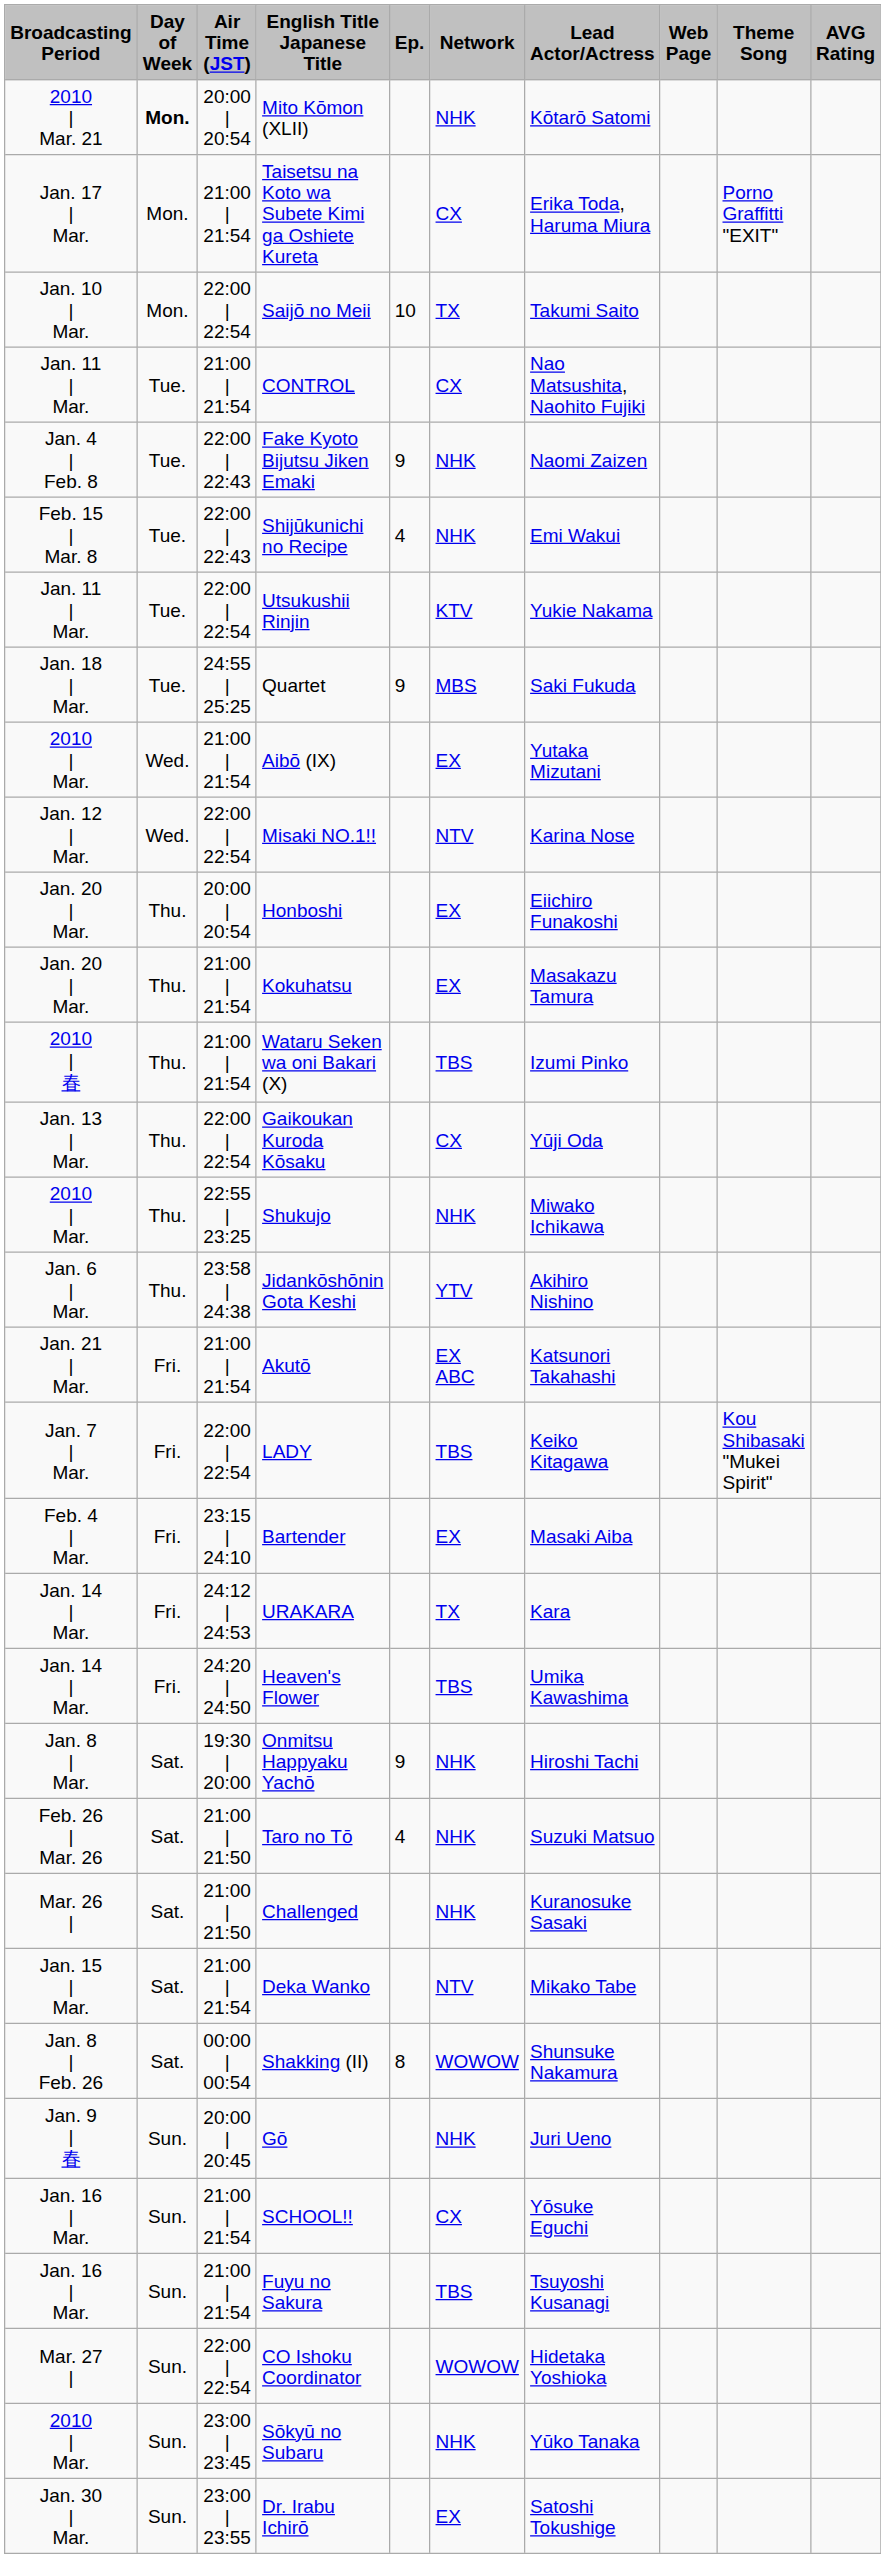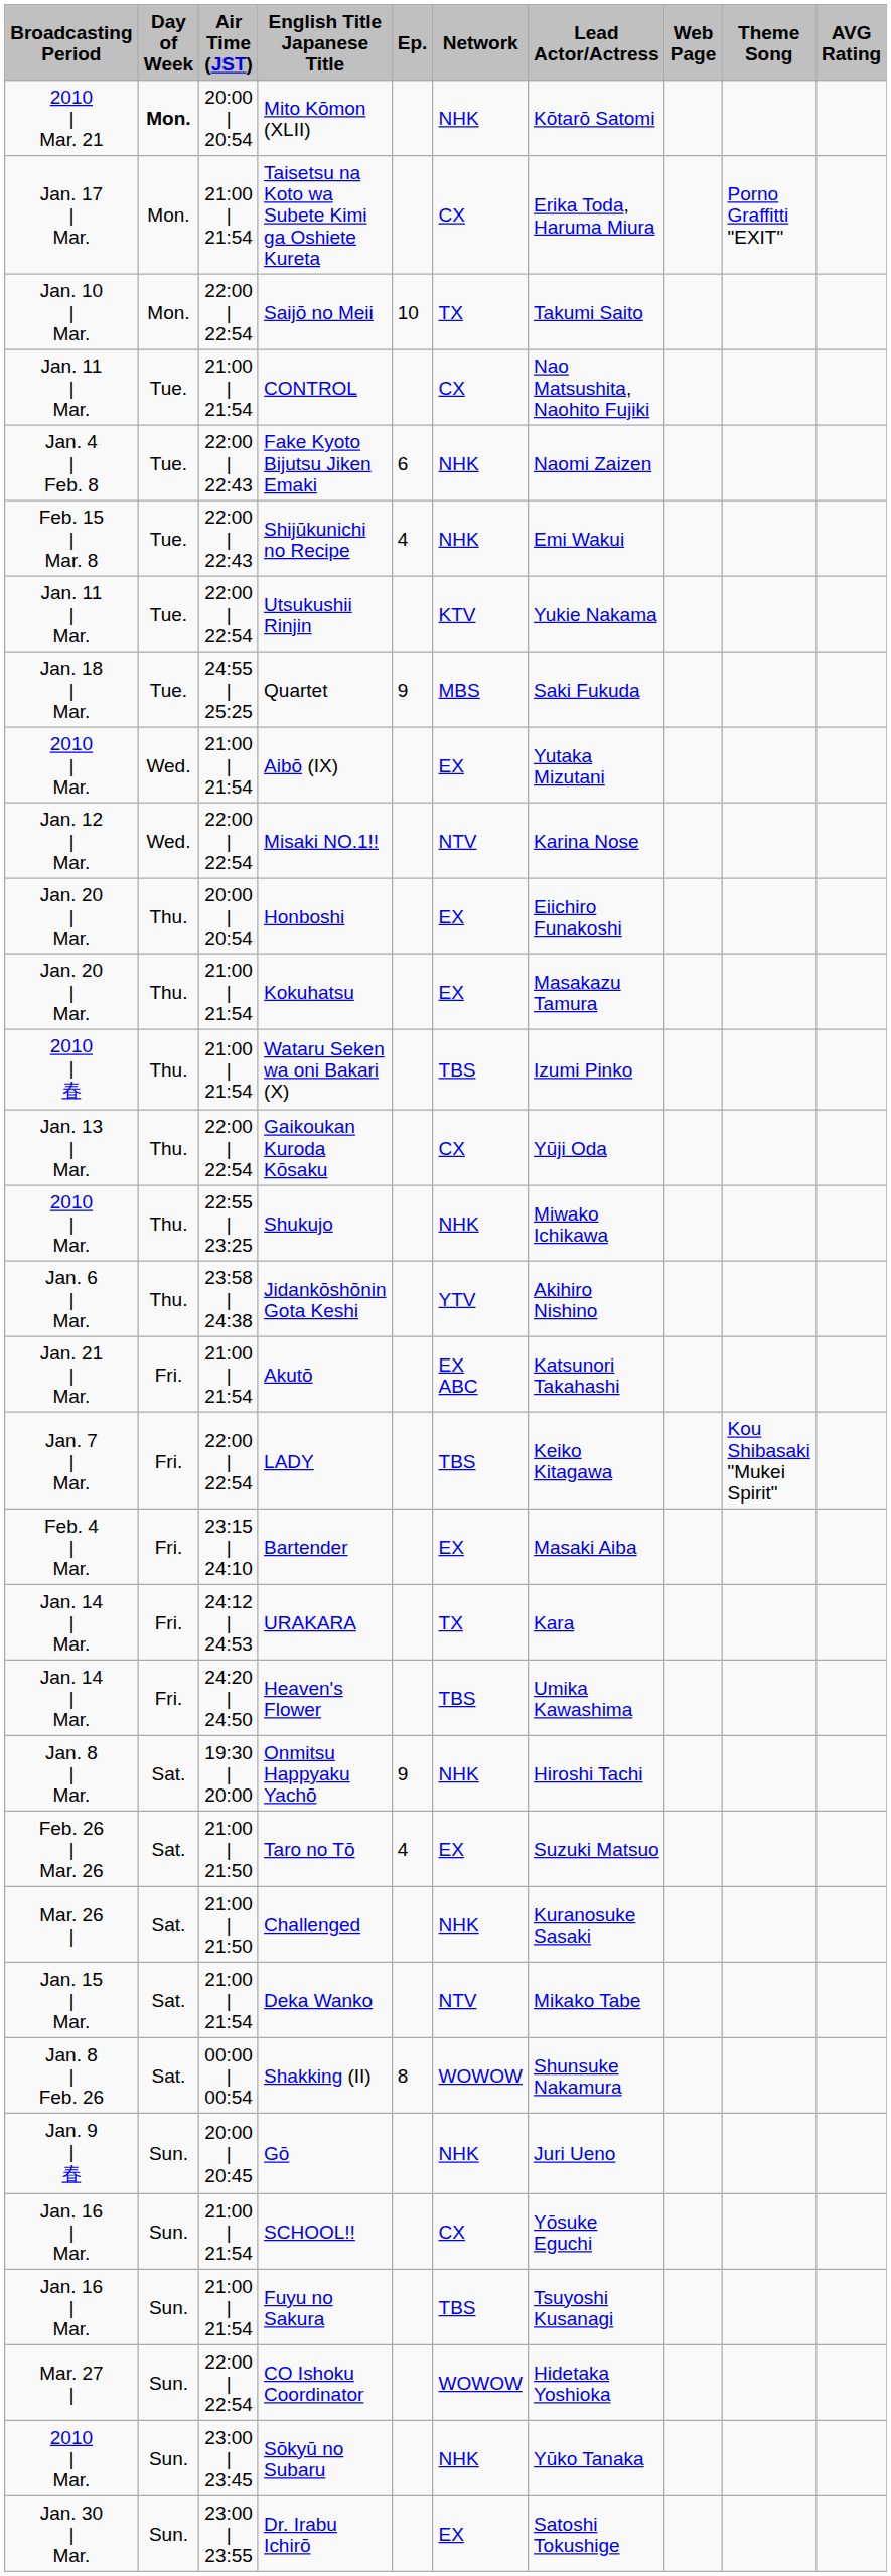Fake Kyoto Bijutsu Jiken Emaki | Ep.: 9 -> 6
Taro no Tō | Network: NHK -> EX
